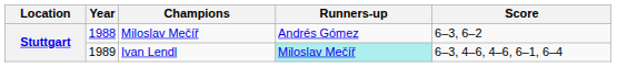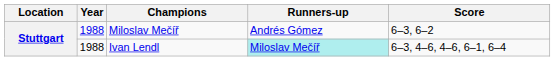Ivan Lendl | Year: 1989 -> 1988
